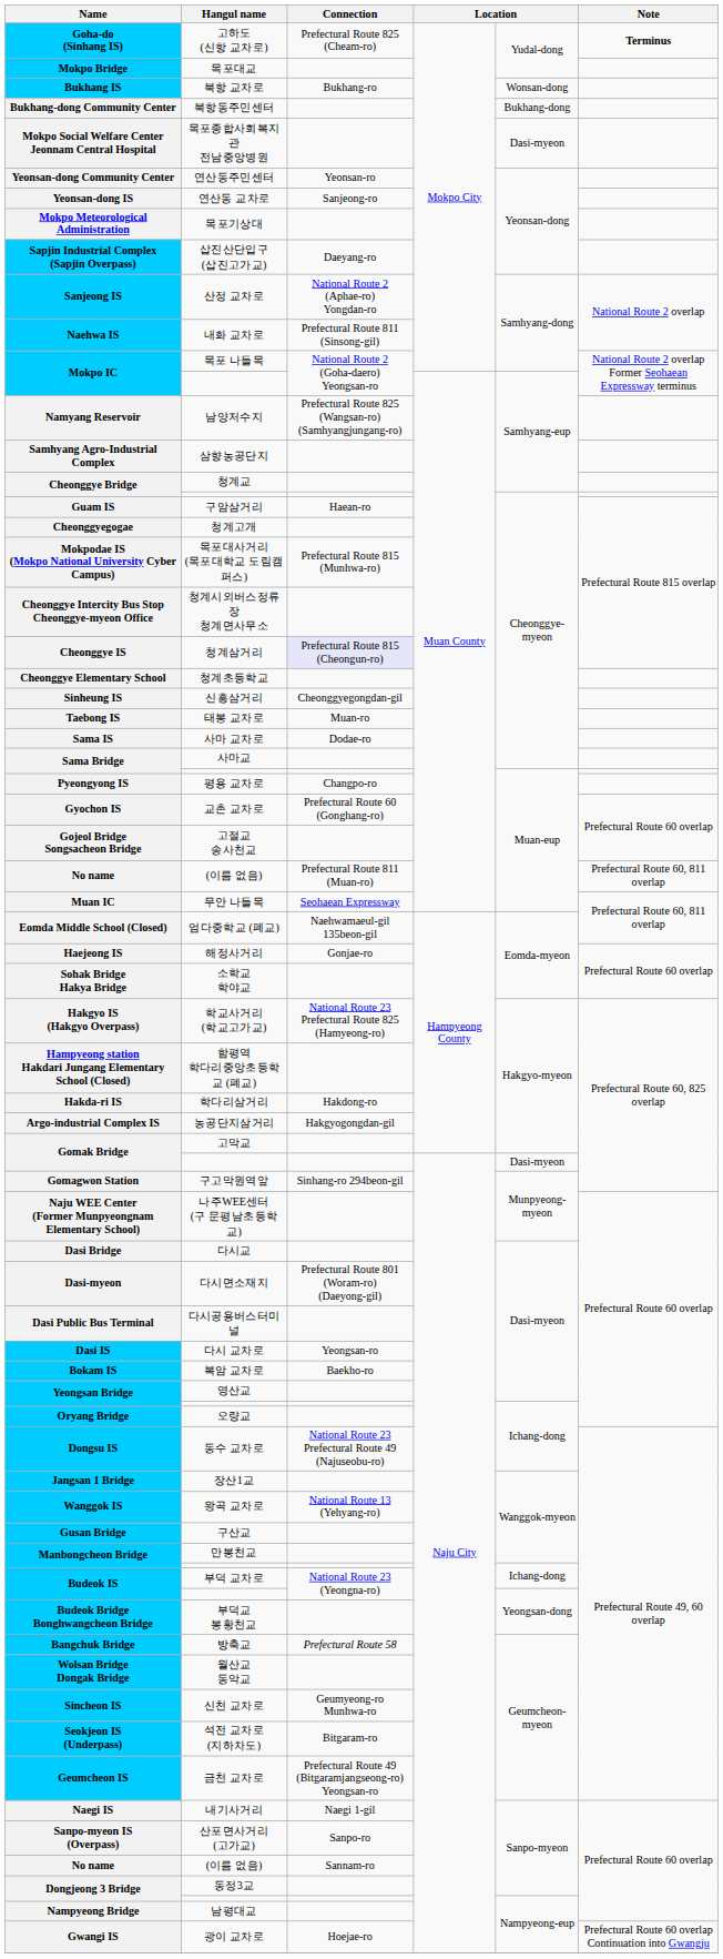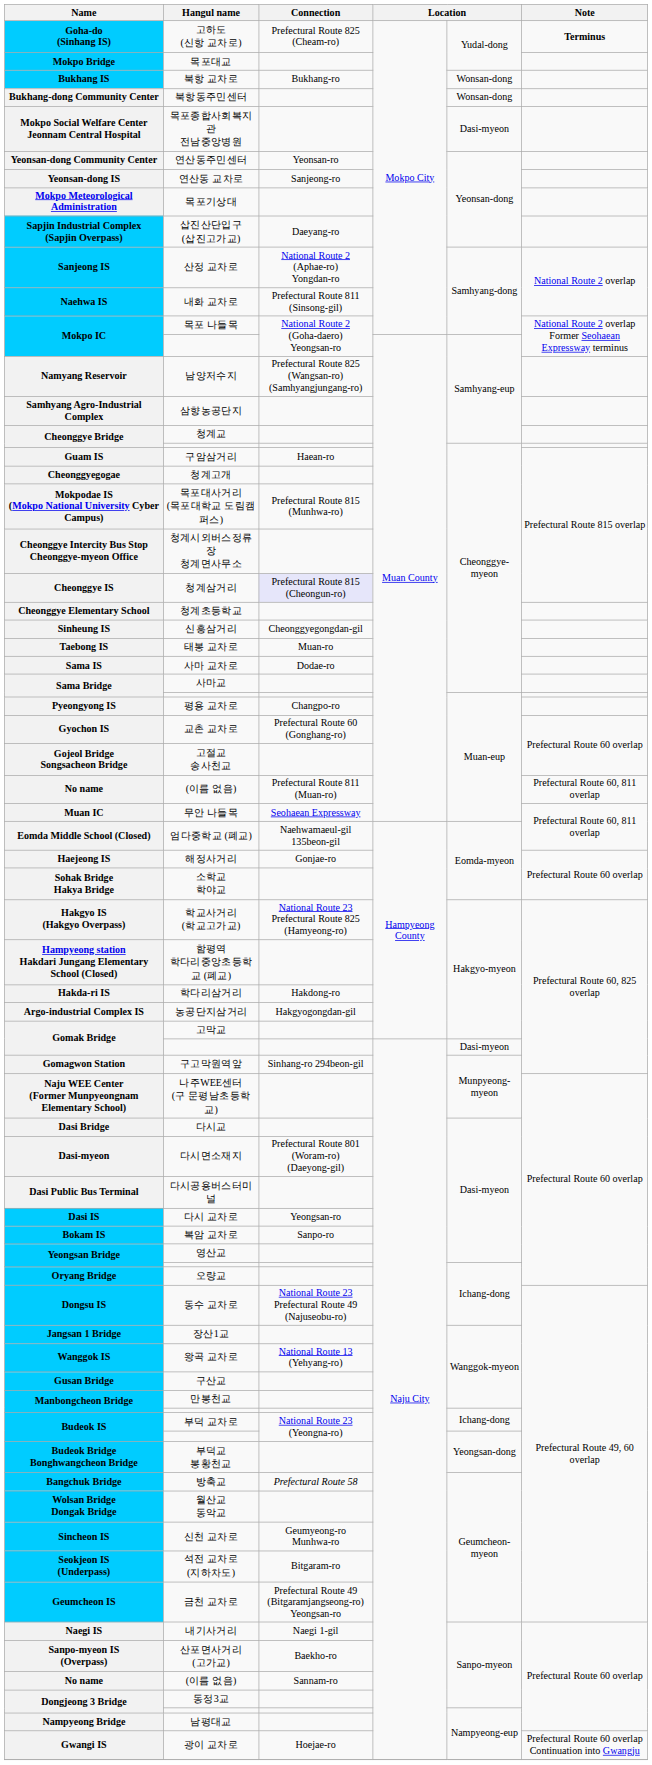북항동주민센터 | column 5: Bukhang-dong -> Wonsan-dong
복암 교차로 | Connection: Baekho-ro -> Sanpo-ro
산포면사거리 (고가교) | Connection: Sanpo-ro -> Baekho-ro
